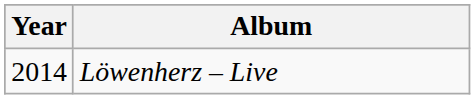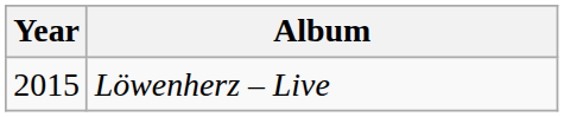Löwenherz – Live | Year: 2014 -> 2015
